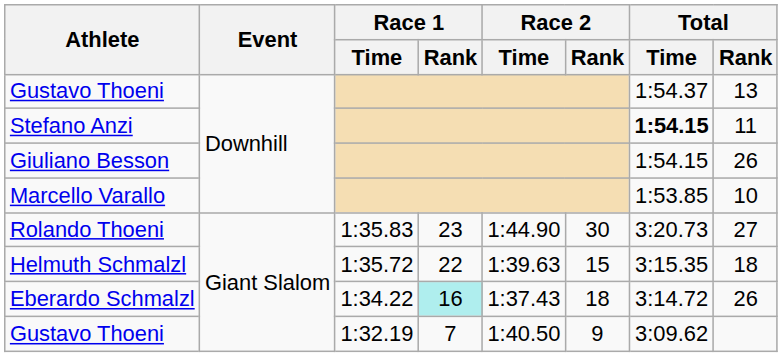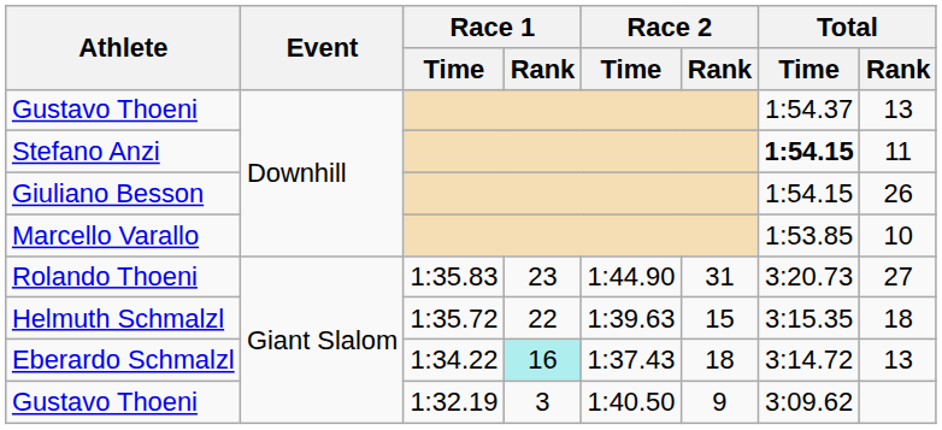Rolando Thoeni | Race 2 / Rank: 30 -> 31
Eberardo Schmalzl | Total / Rank: 26 -> 13
Gustavo Thoeni / 1:32.19 | Race 1 / Rank: 7 -> 3
